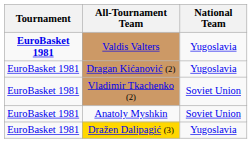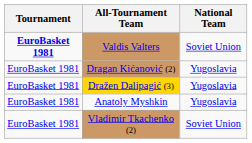Valdis Valters | National Team: Yugoslavia -> Soviet Union
rows swapped: Dražen Dalipagić (3) <-> Vladimir Tkachenko (2)
Anatoly Myshkin | National Team: Soviet Union -> Yugoslavia
